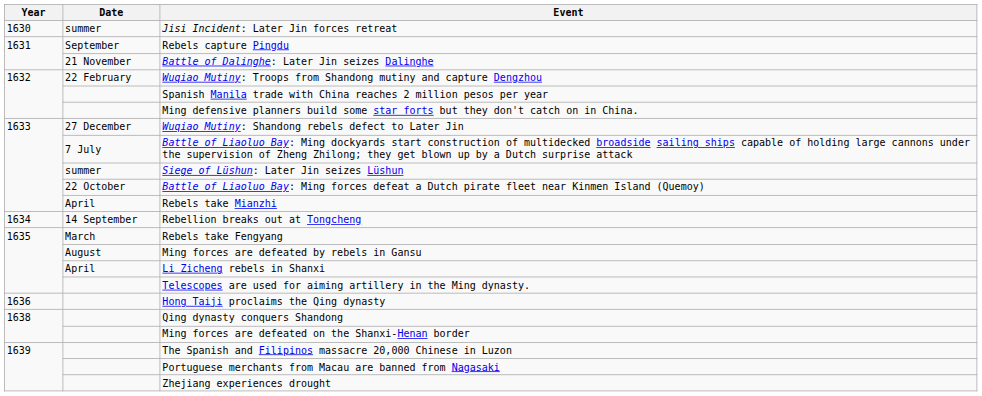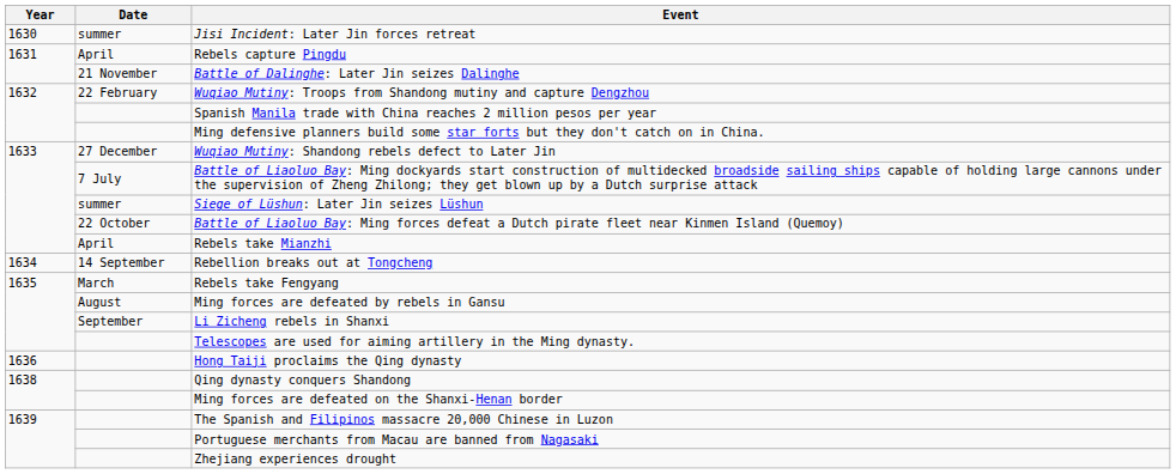Rebels capture Pingdu | Date: September -> April
Li Zicheng rebels in Shanxi | Date: April -> September
